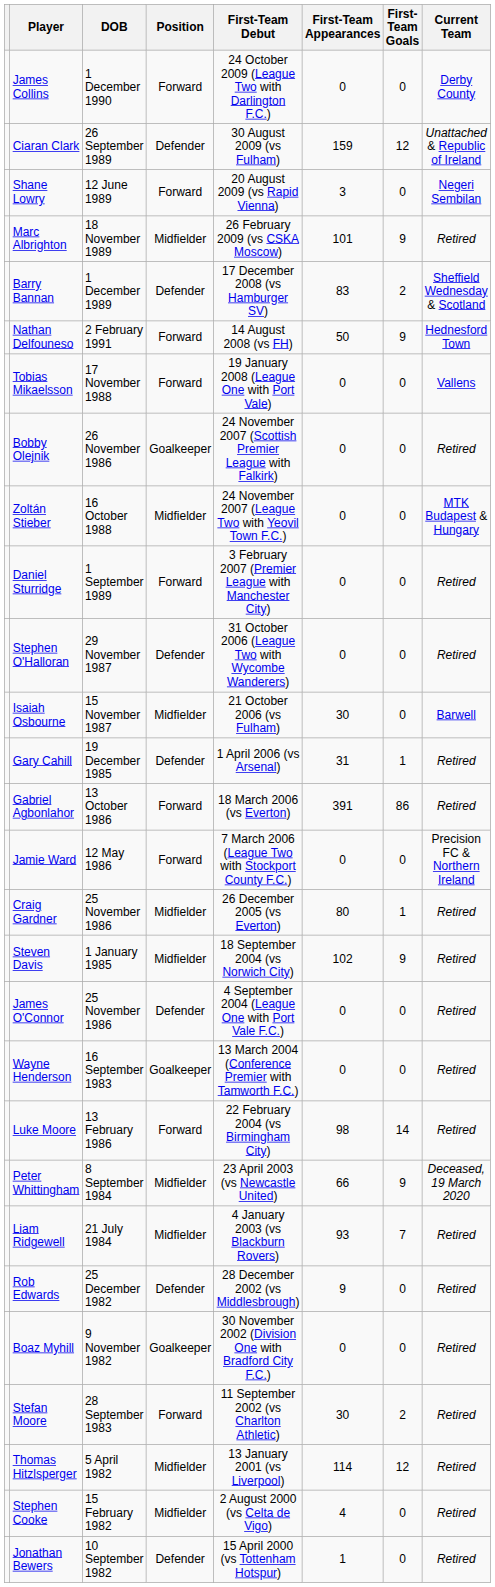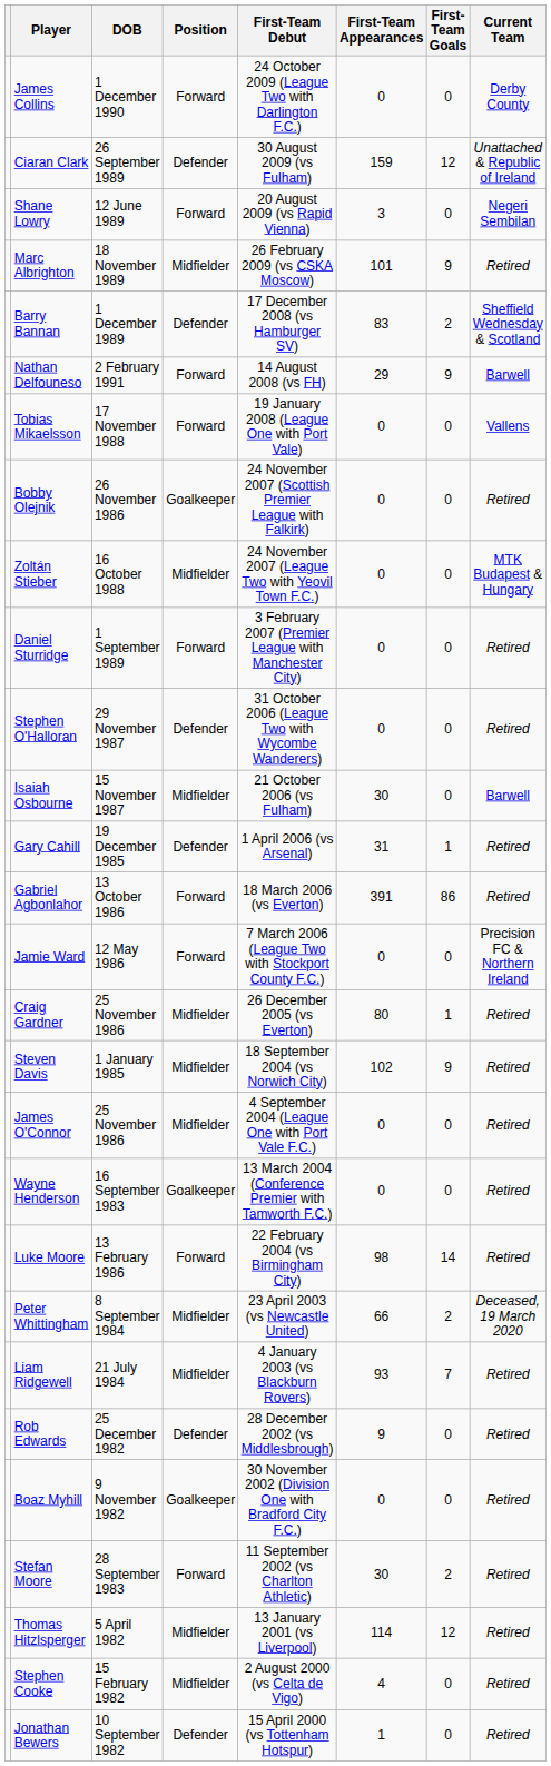Nathan Delfouneso | First-Team Appearances: 50 -> 29
Nathan Delfouneso | Current Team: Hednesford Town -> Barwell
James O'Connor | Position: Defender -> Midfielder
Peter Whittingham | First-Team Goals: 9 -> 2
